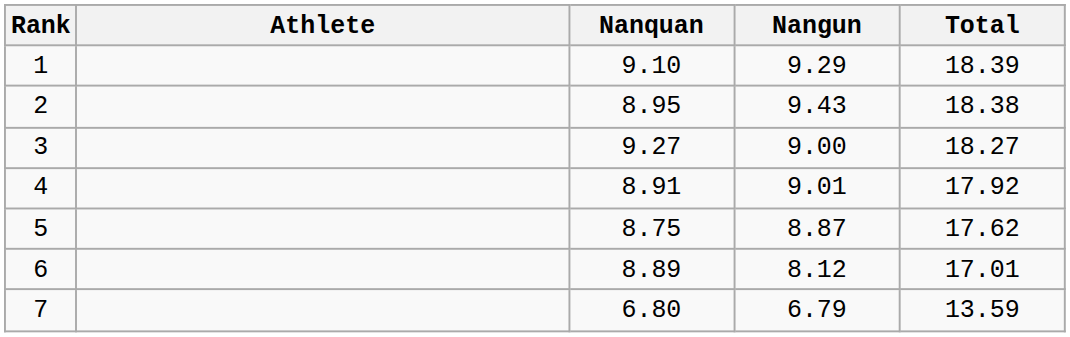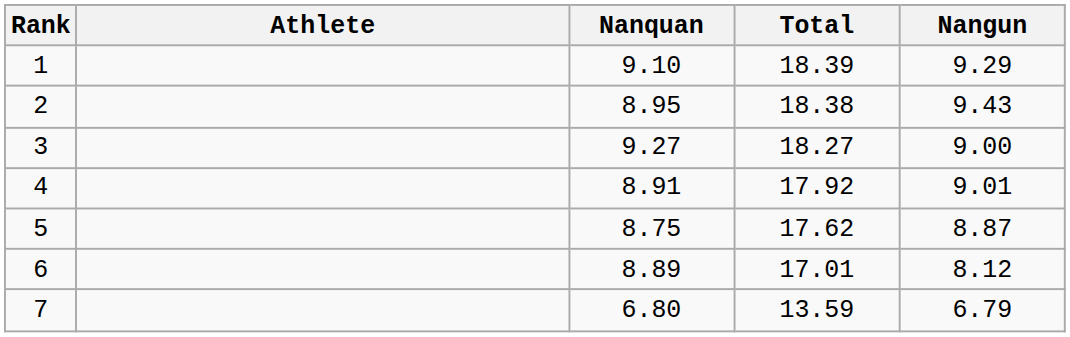columns swapped: Nangun <-> Total
